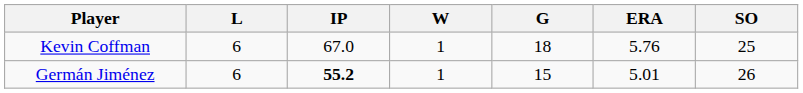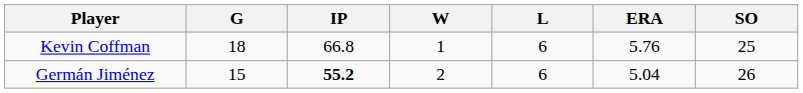columns swapped: G <-> L
Kevin Coffman | IP: 67.0 -> 66.8
Germán Jiménez | W: 1 -> 2
Germán Jiménez | ERA: 5.01 -> 5.04
